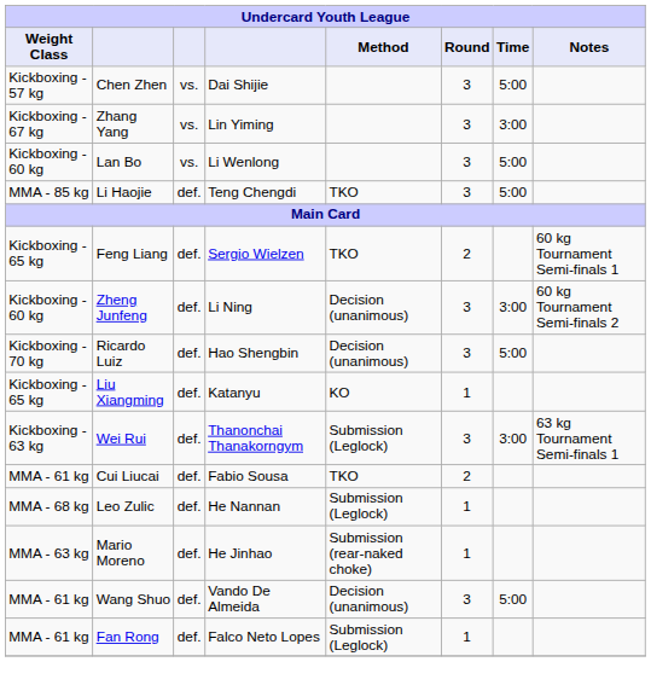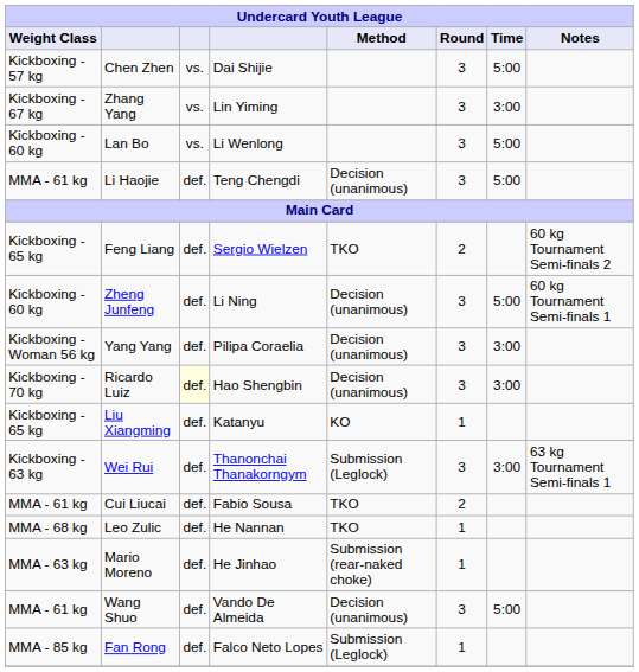Li Haojie | Weight Class: MMA - 85 kg -> MMA - 61 kg
Li Haojie | Method: TKO -> Decision (unanimous)
Feng Liang | Notes: 60 kg Tournament Semi-finals 1 -> 60 kg Tournament Semi-finals 2
Zheng Junfeng | Time: 3:00 -> 5:00
Zheng Junfeng | Notes: 60 kg Tournament Semi-finals 2 -> 60 kg Tournament Semi-finals 1
+ row: Kickboxing - Woman 56 kg | Yang Yang | def. | Pilipa Coraelia | Decision (unanimous) | 3 | 3:00
Ricardo Luiz | column 3: no background -> lightyellow background
Ricardo Luiz | Time: 5:00 -> 3:00
Leo Zulic | Method: Submission (Leglock) -> TKO
Fan Rong | Weight Class: MMA - 61 kg -> MMA - 85 kg
